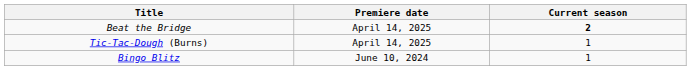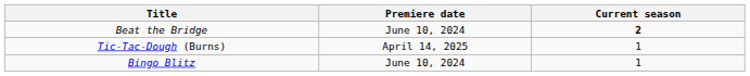Beat the Bridge | Premiere date: April 14, 2025 -> June 10, 2024
